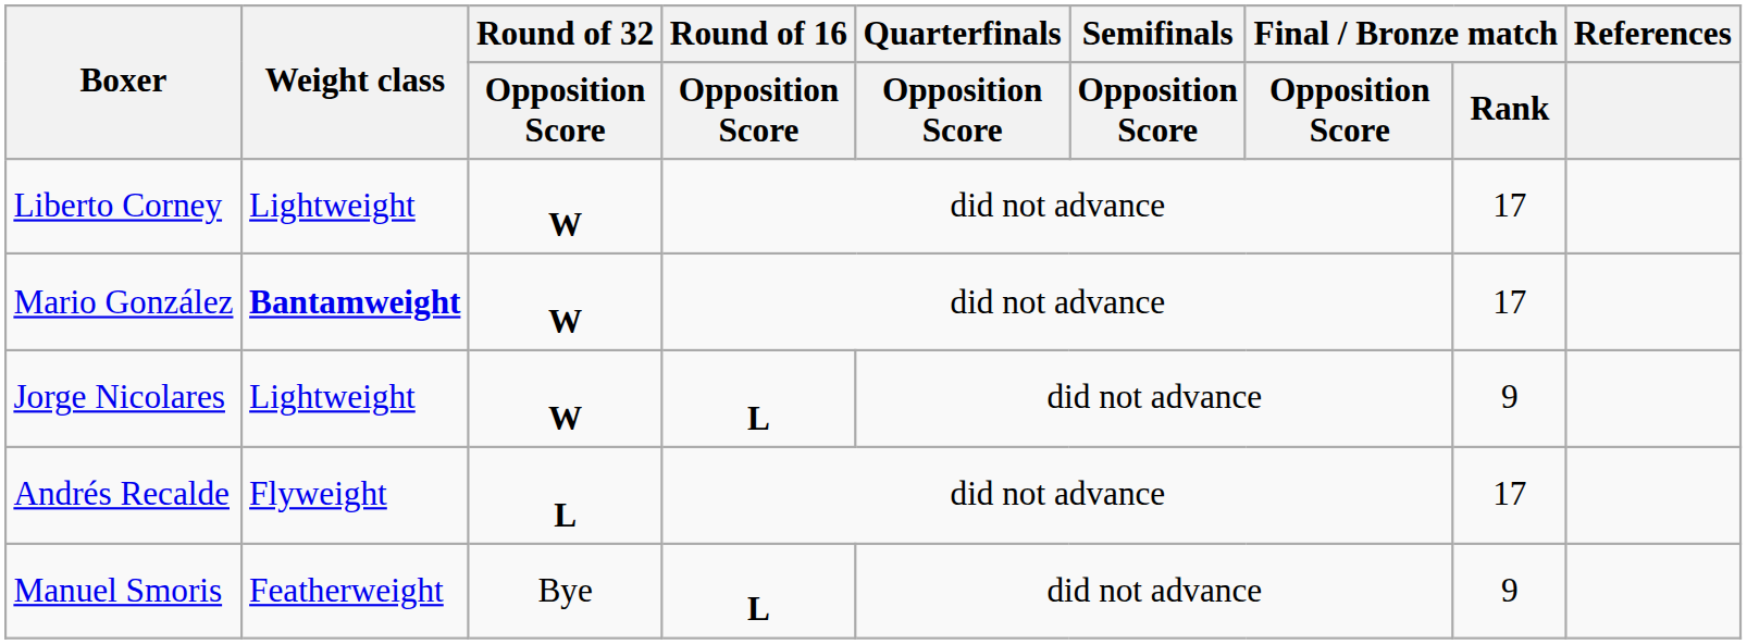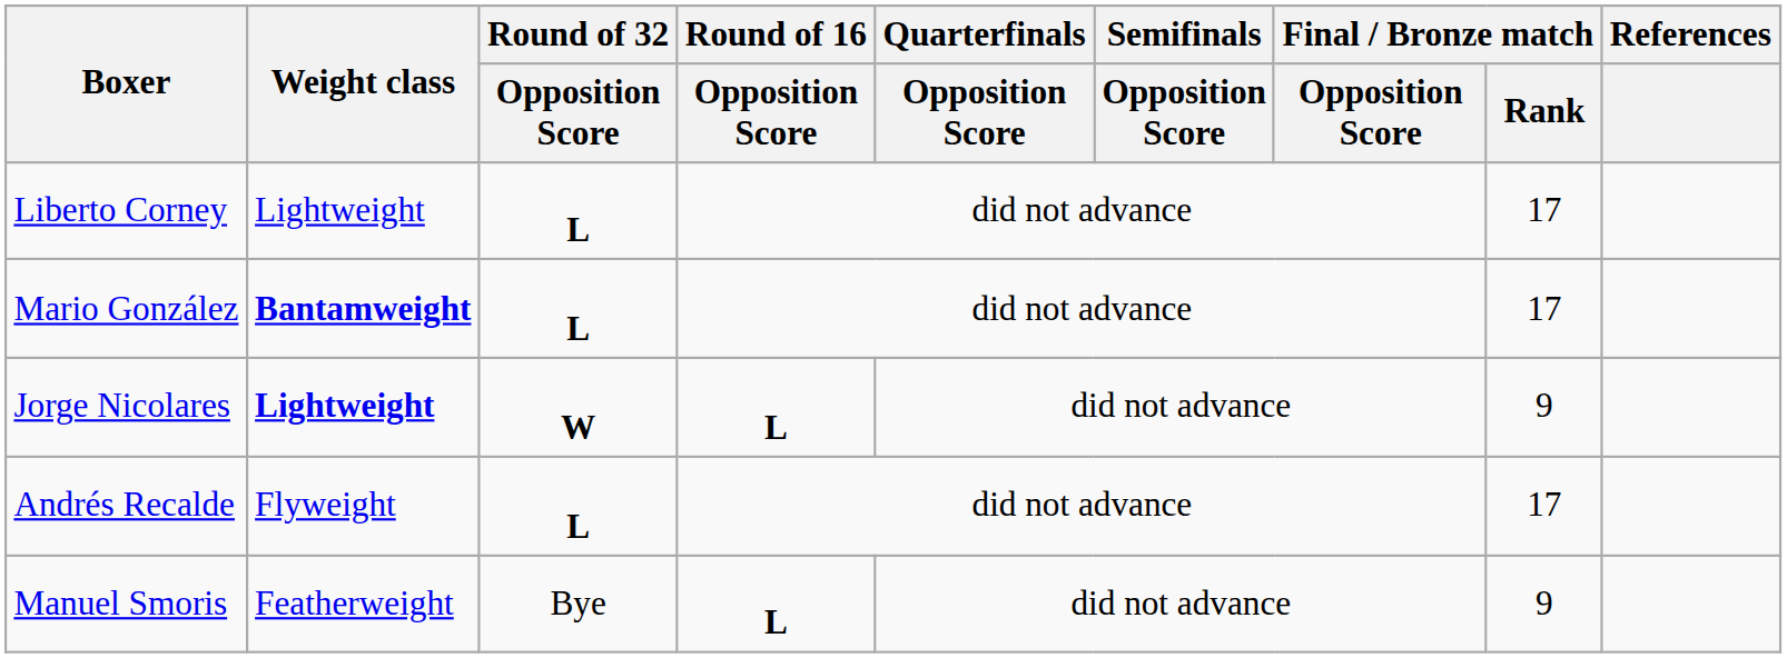Liberto Corney | Round of 32 / Opposition Score: W -> L
Mario González | Round of 32 / Opposition Score: W -> L
Jorge Nicolares | Weight class: normal -> bold
